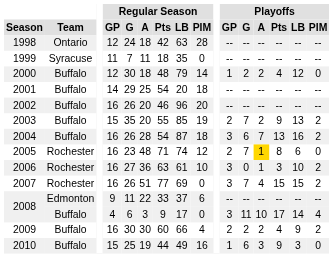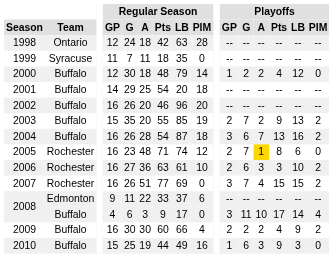2006 | Playoffs / GP: 3 -> 2
2006 | Playoffs / G: 0 -> 6
2006 | Playoffs / A: 1 -> 3
